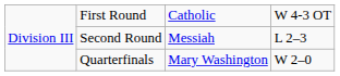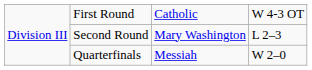Second Round | column 3: Messiah -> Mary Washington
Quarterfinals | column 3: Mary Washington -> Messiah
